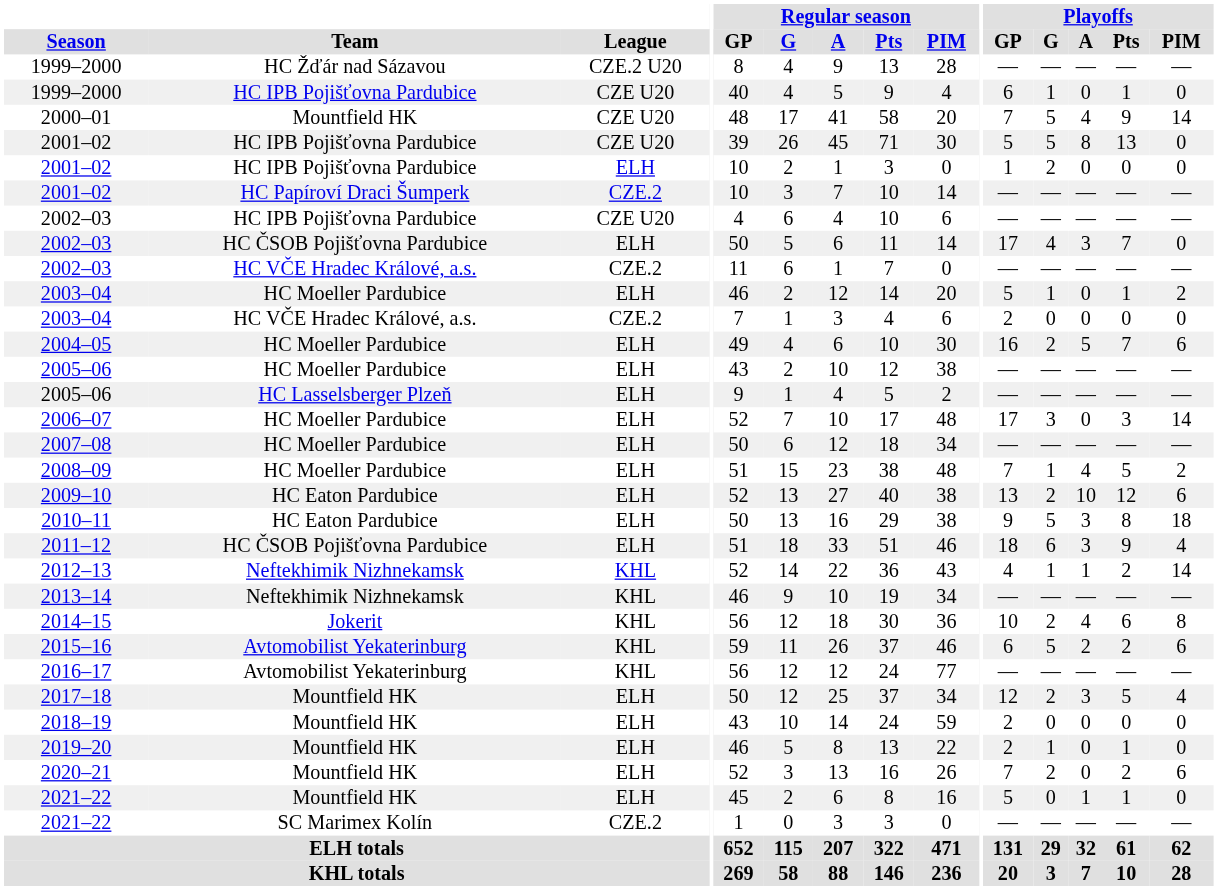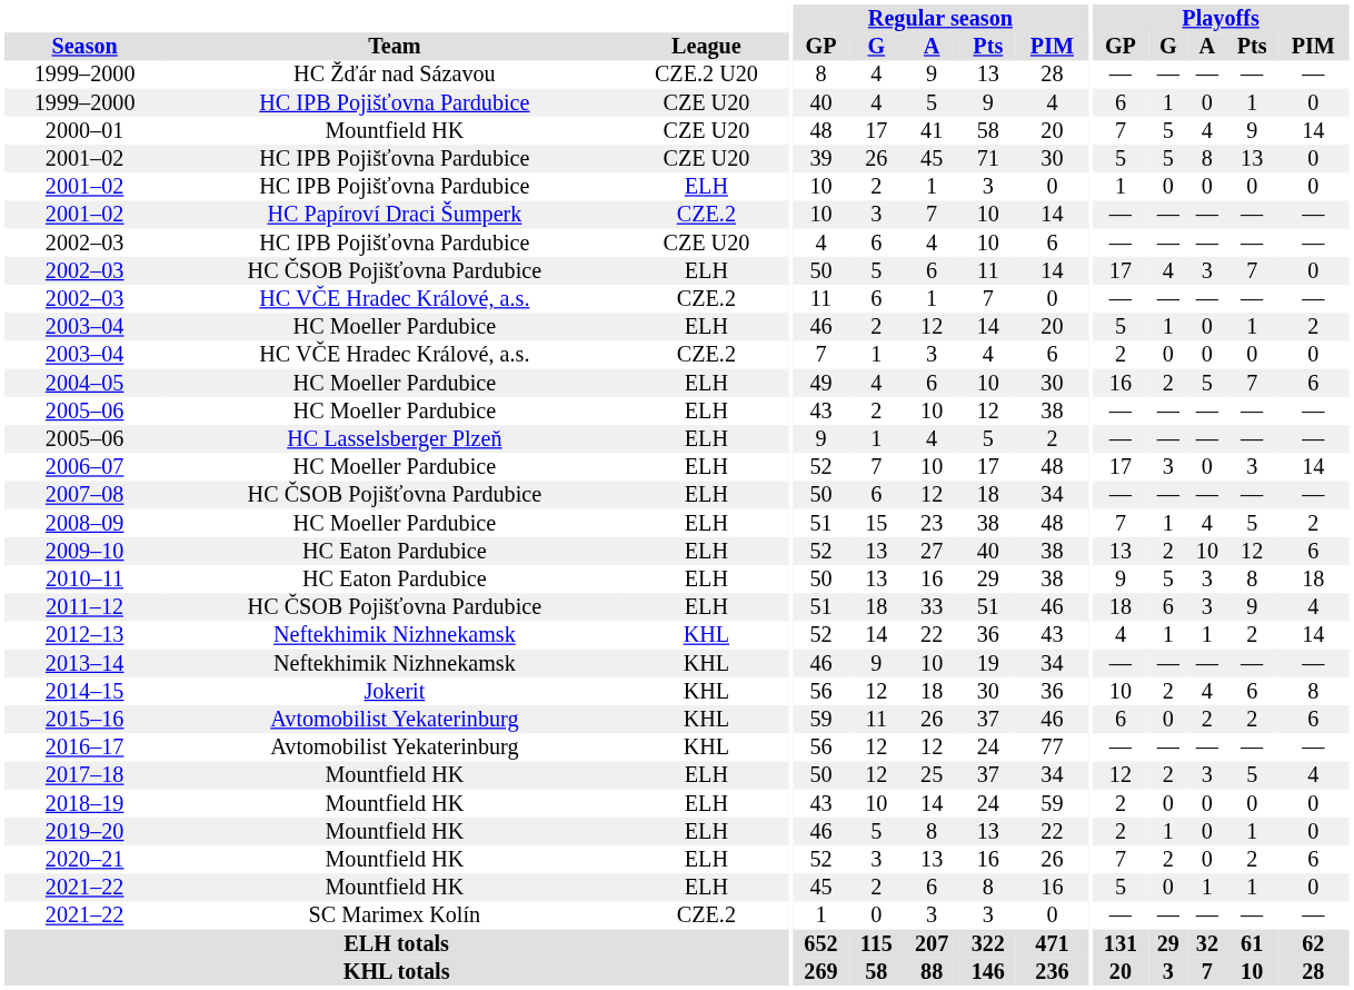2001–02 / ELH | Playoffs / G: 2 -> 0
2007–08 | Team: HC Moeller Pardubice -> HC ČSOB Pojišťovna Pardubice
2015–16 | Playoffs / G: 5 -> 0
